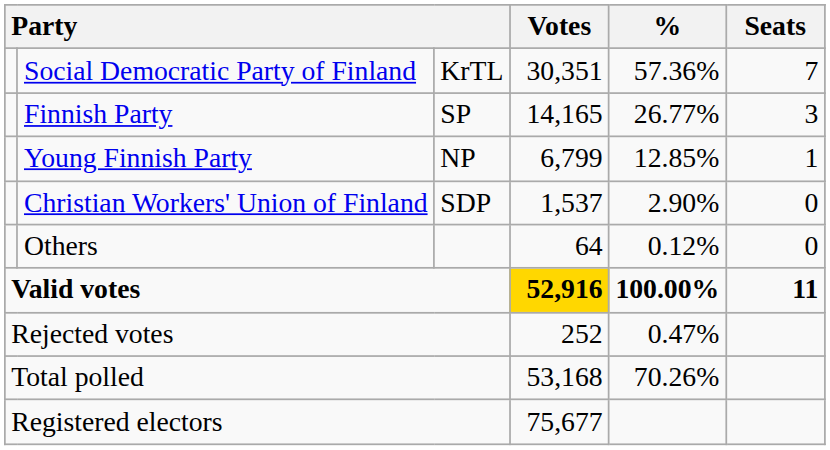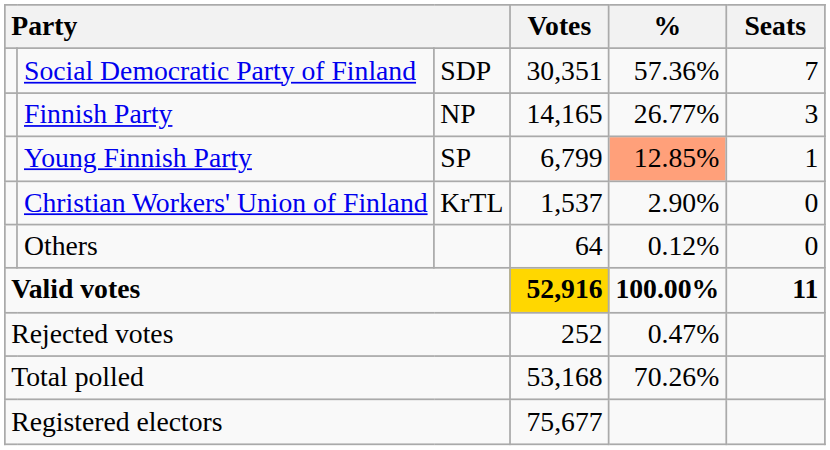Social Democratic Party of Finland | column 3: KrTL -> SDP
Finnish Party | column 3: SP -> NP
Young Finnish Party | column 3: NP -> SP
Young Finnish Party | %: no background -> lightsalmon background
Christian Workers' Union of Finland | column 3: SDP -> KrTL
